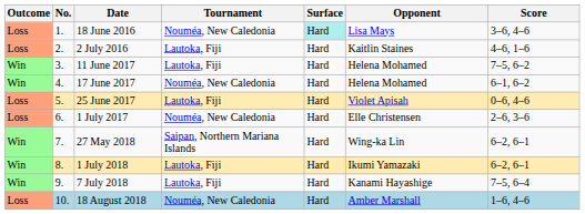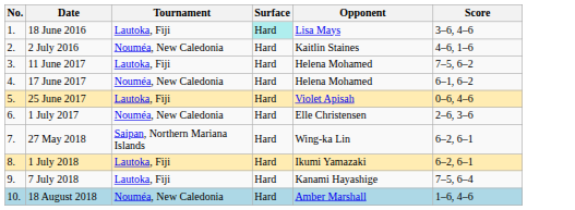- column: Outcome | Loss | Loss | Win | Win | Loss | Loss | Win | Win | Win | Loss
18 June 2016 | Tournament: Nouméa, New Caledonia -> Lautoka, Fiji
2 July 2016 | Tournament: Lautoka, Fiji -> Nouméa, New Caledonia
